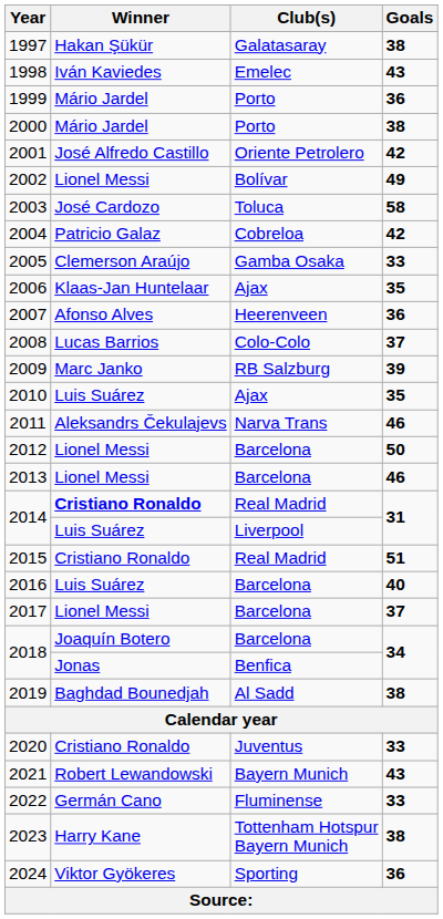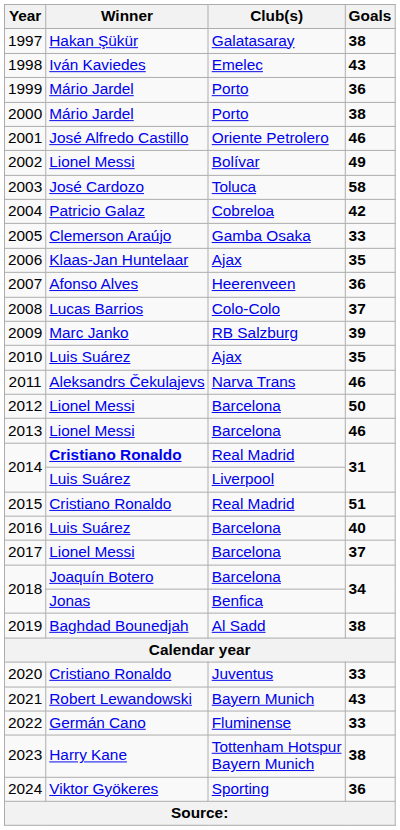2001 | Goals: 42 -> 46
